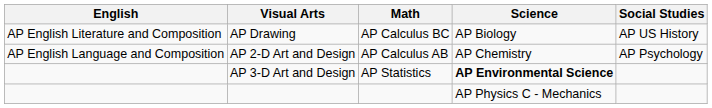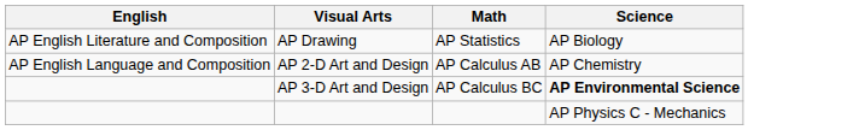- column: Social Studies | AP US History | AP Psychology
AP Drawing | Math: AP Calculus BC -> AP Statistics
AP 3-D Art and Design | Math: AP Statistics -> AP Calculus BC
